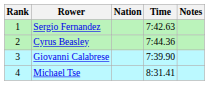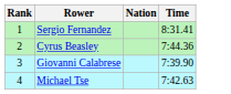- column: Notes
Sergio Fernandez | Time: 7:42.63 -> 8:31.41
Michael Tse | Time: 8:31.41 -> 7:42.63
